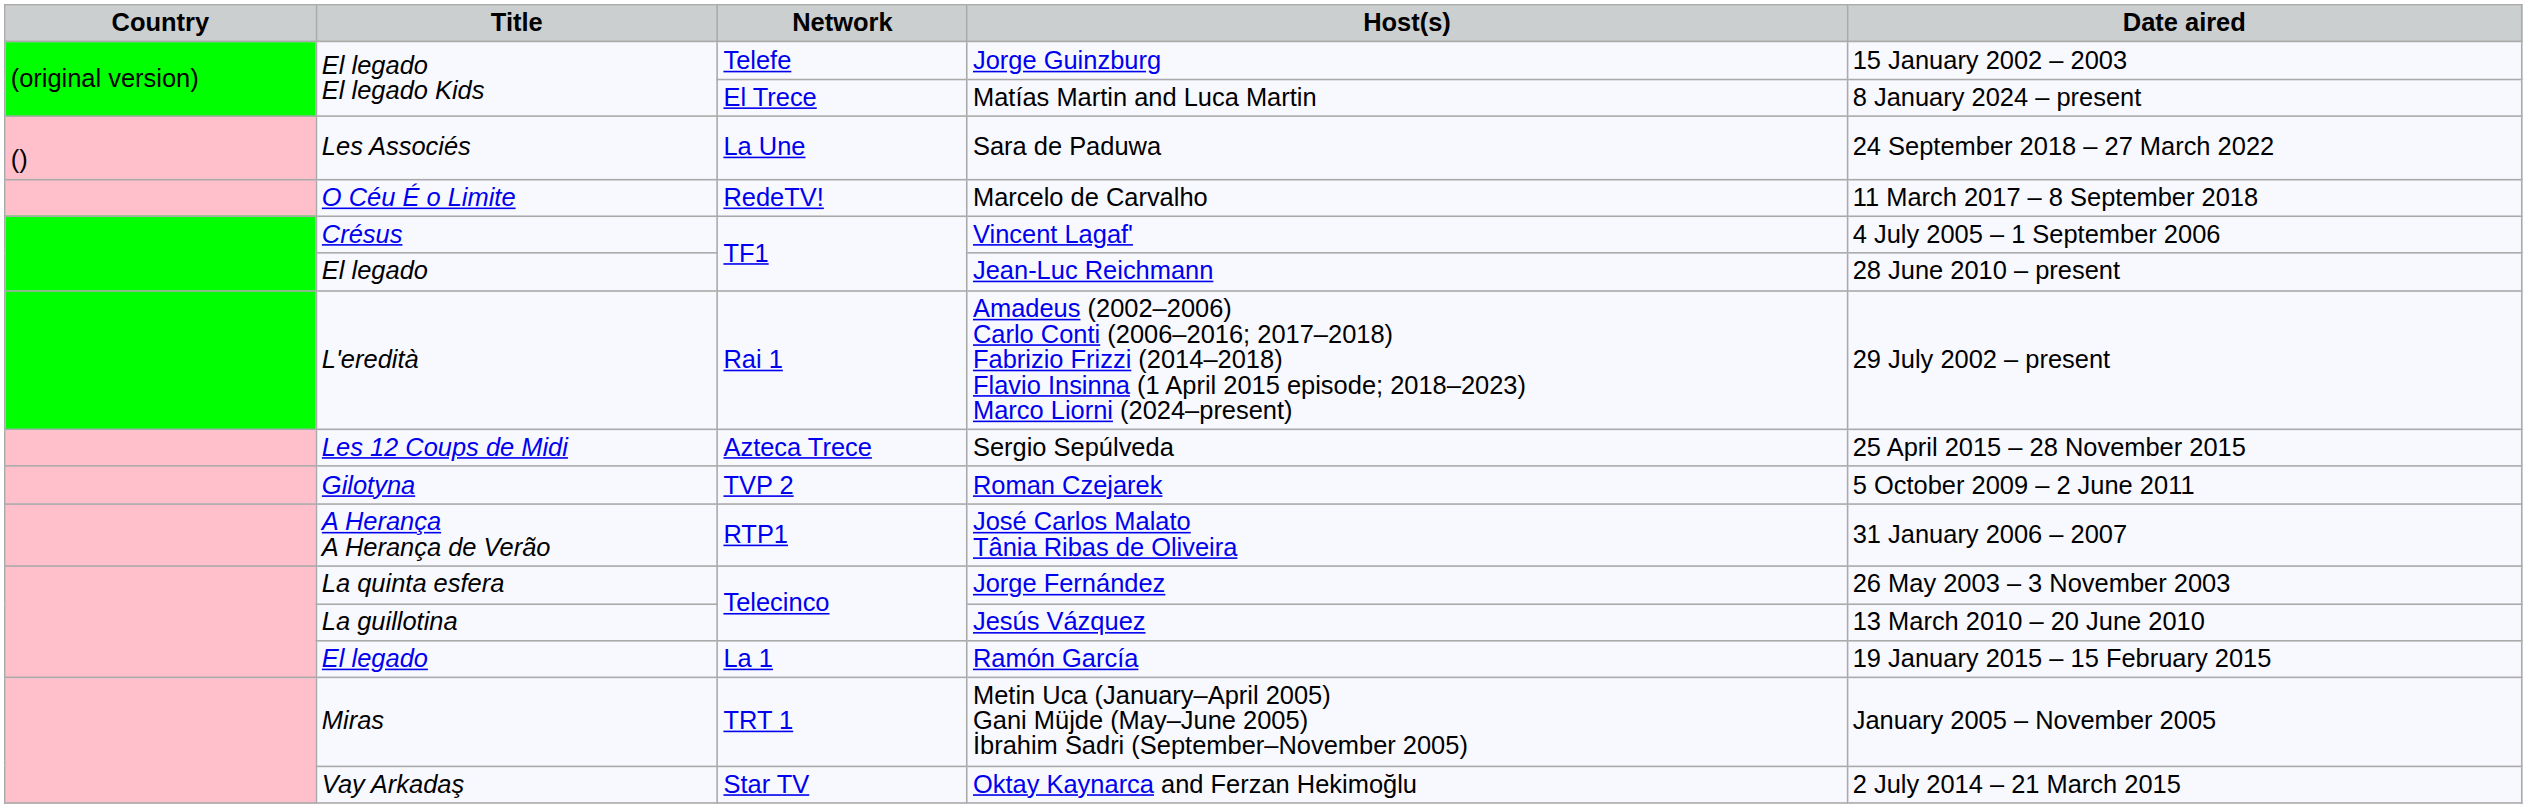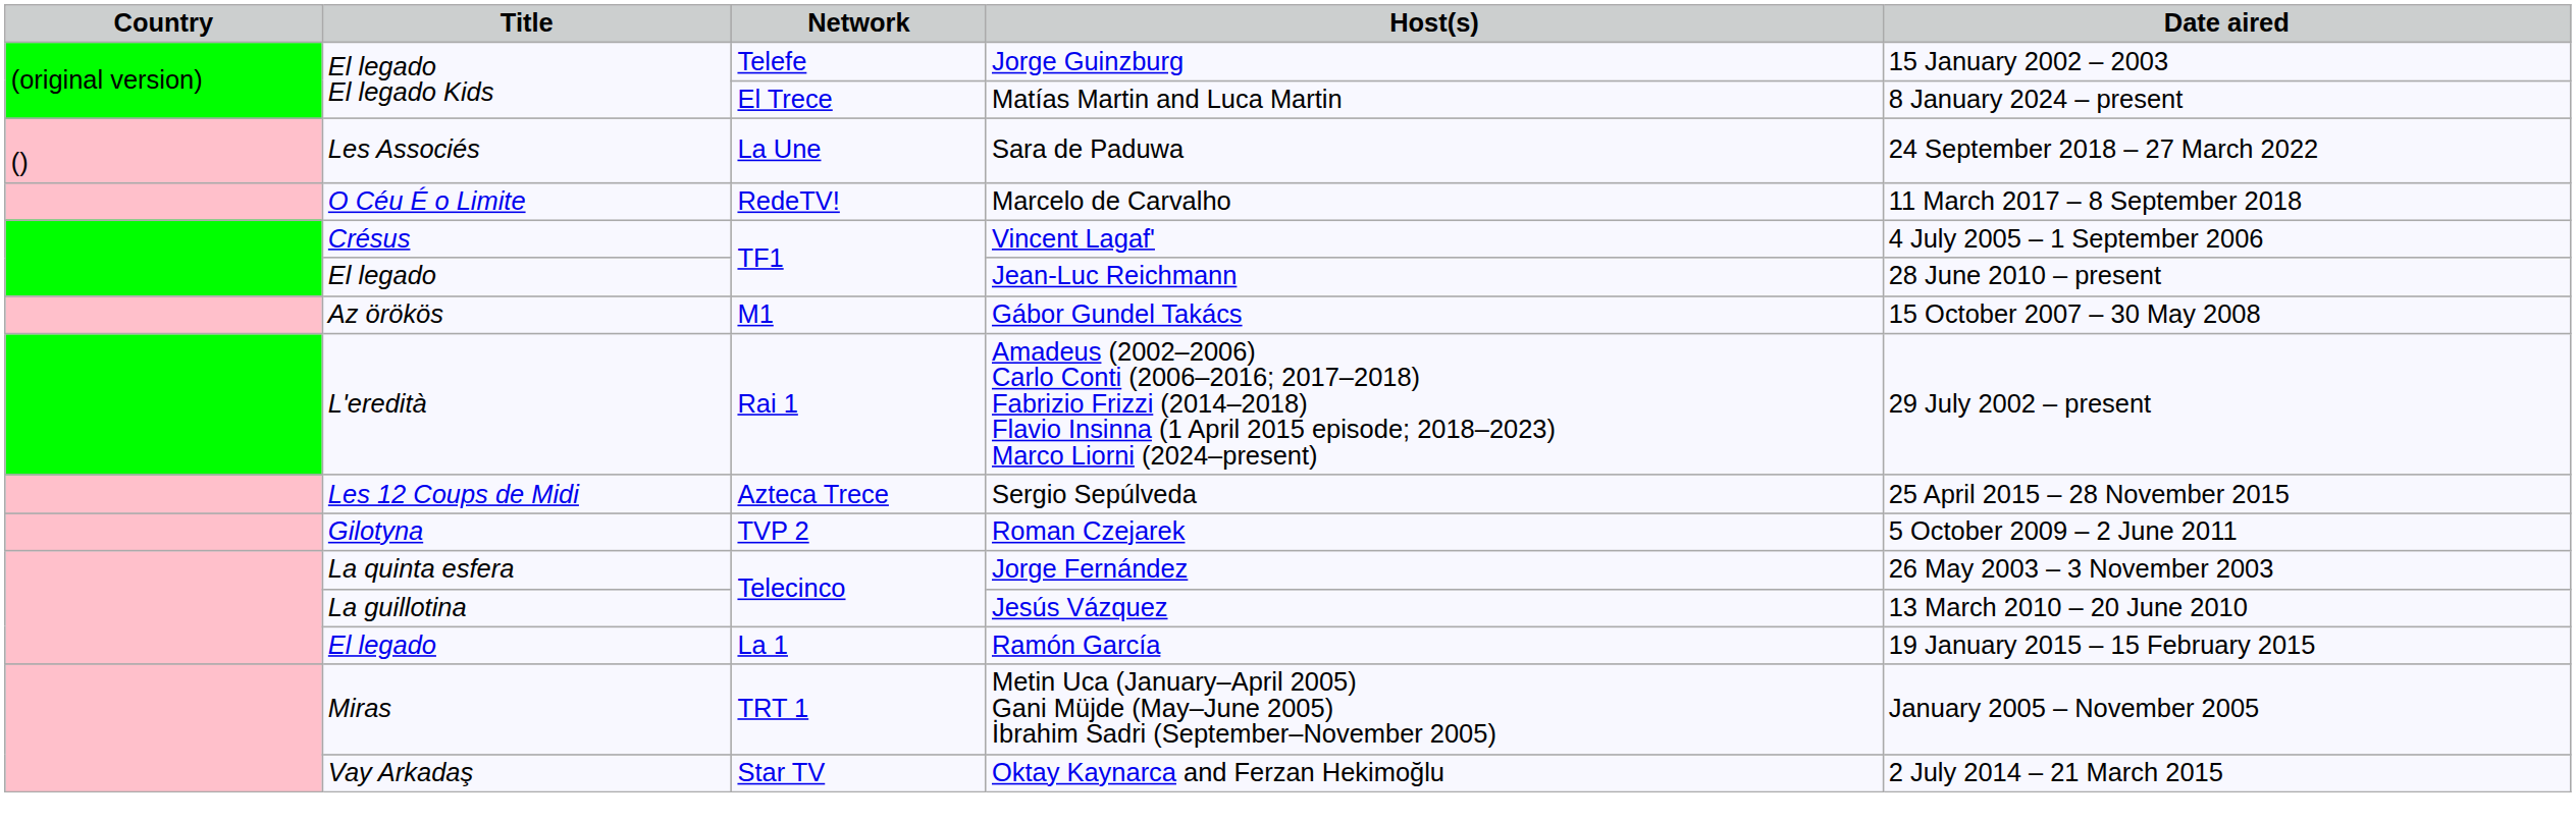+ row: Az örökös | M1 | Gábor Gundel Takács | 15 October 2007 – 30 May 2008
- row: A Herança A Herança de Verão | RTP1 | José Carlos Malato Tânia Ribas de Oliveira | 31 January 2006 – 2007
